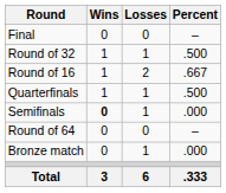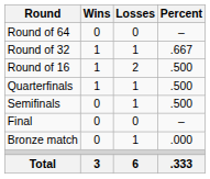rows swapped: Round of 64 <-> Final
Round of 32 | Percent: .500 -> .667
Round of 16 | Percent: .667 -> .500
Semifinals | Wins: bold -> normal
Semifinals | Percent: .000 -> .500
